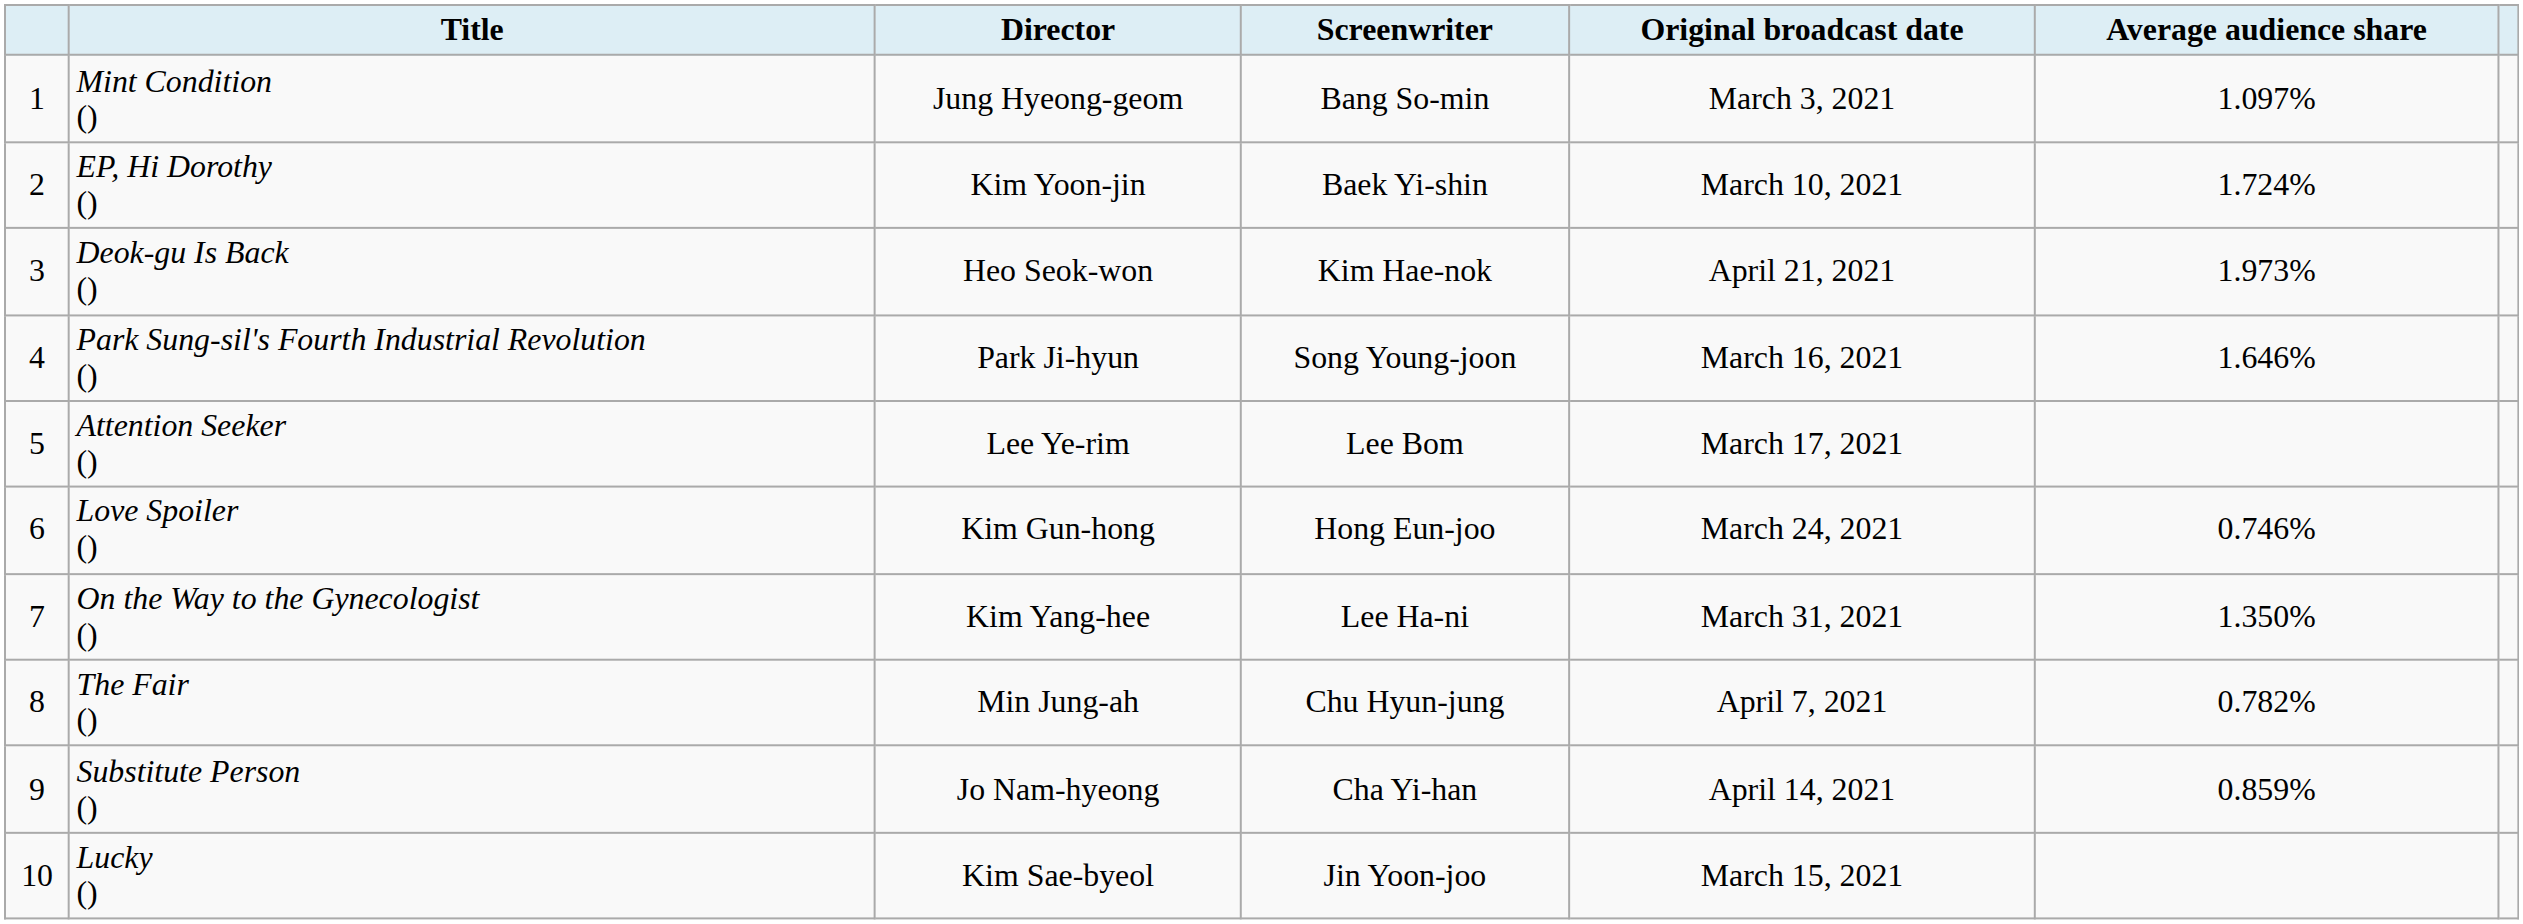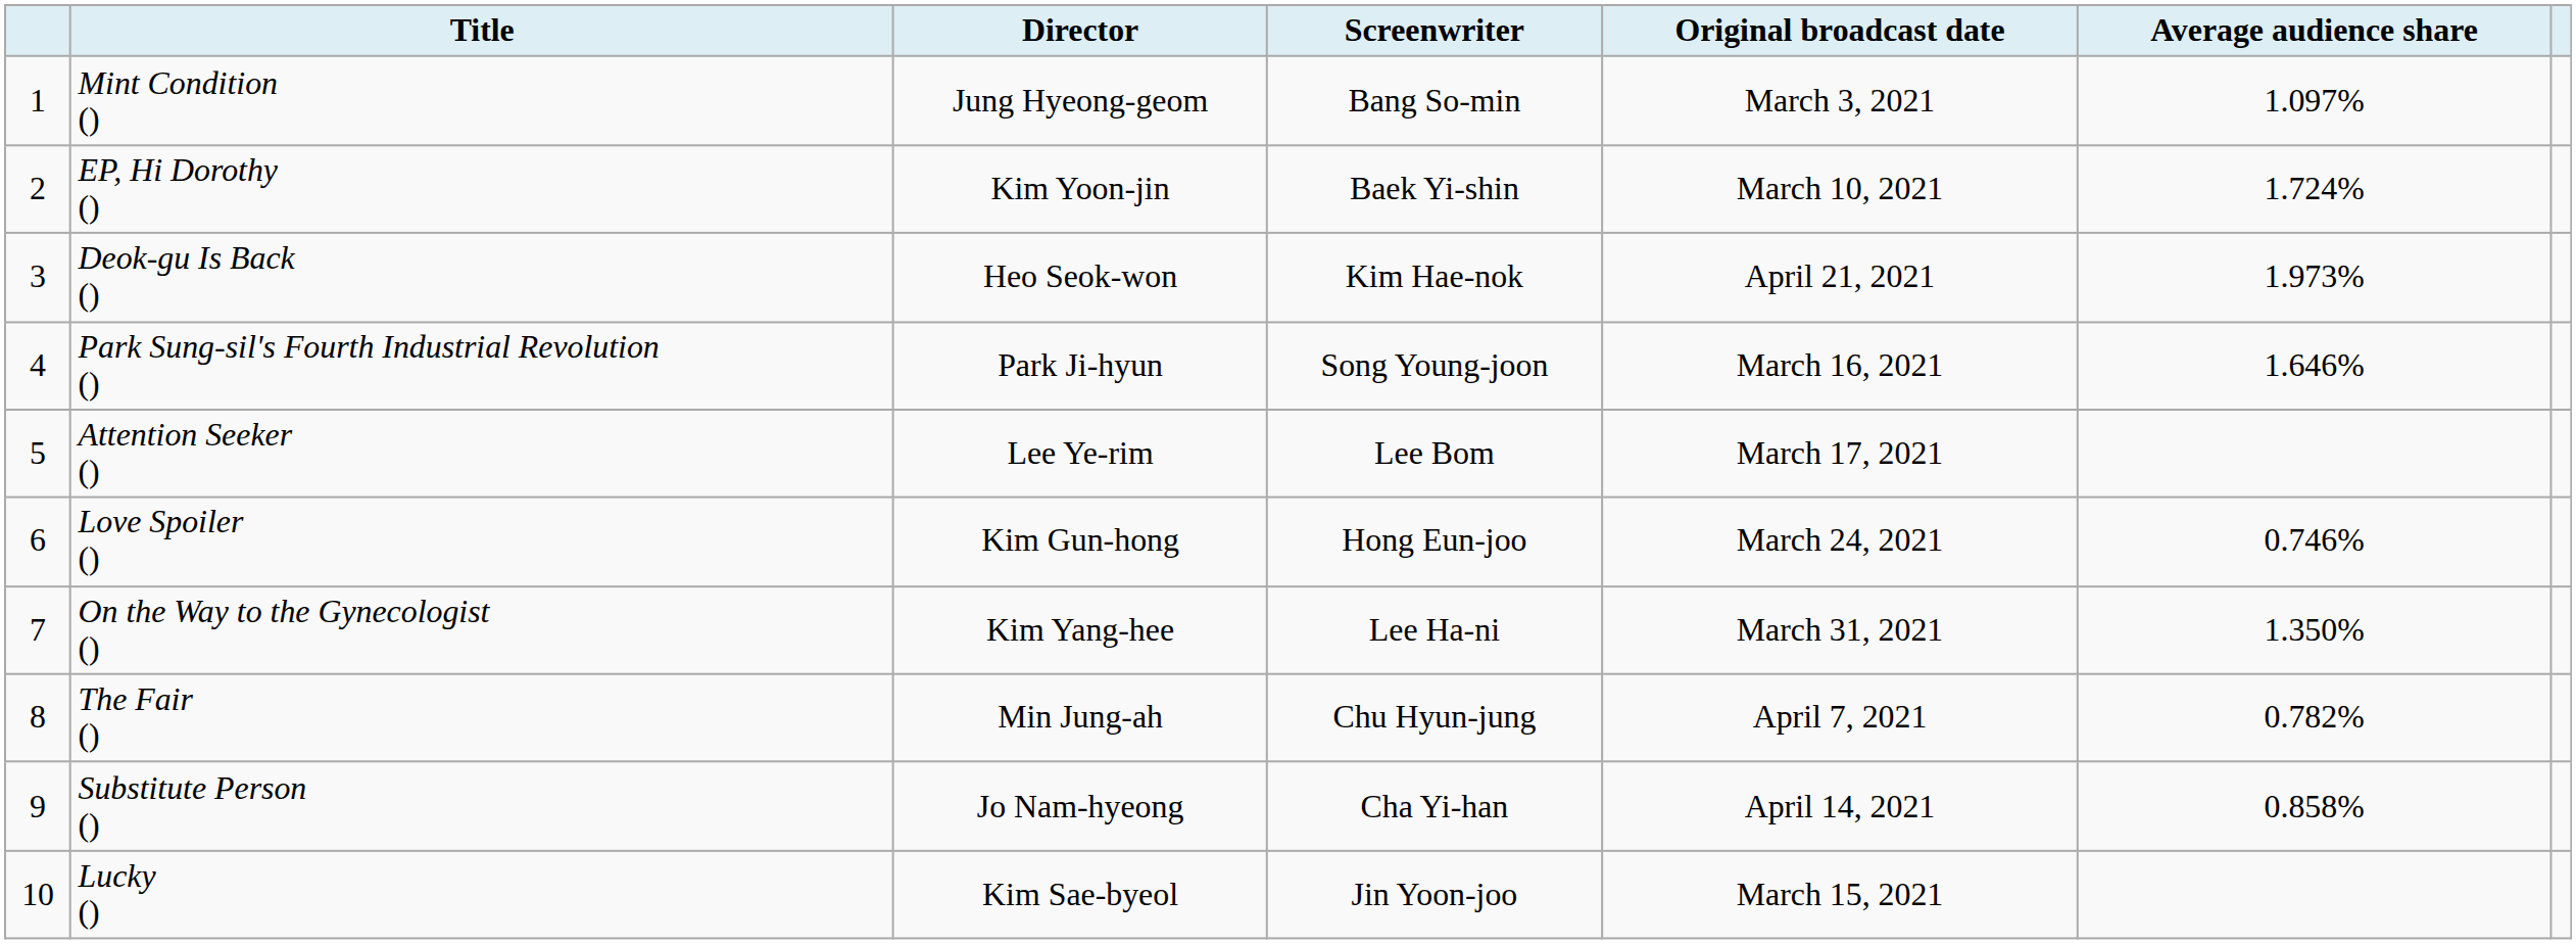Substitute Person () | column 6: 0.859% -> 0.858%
